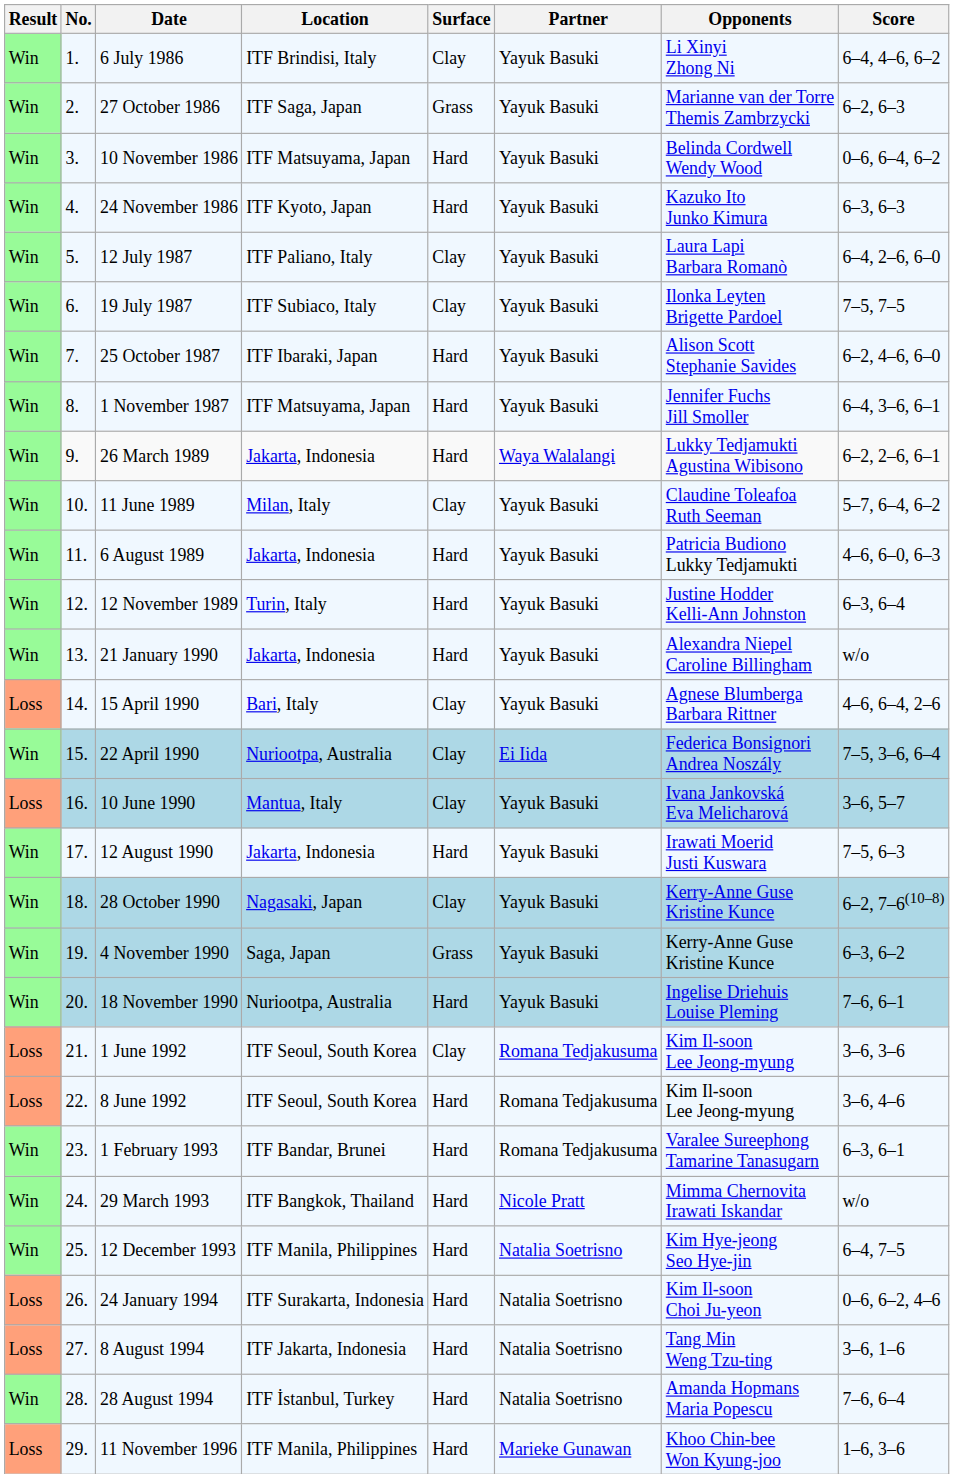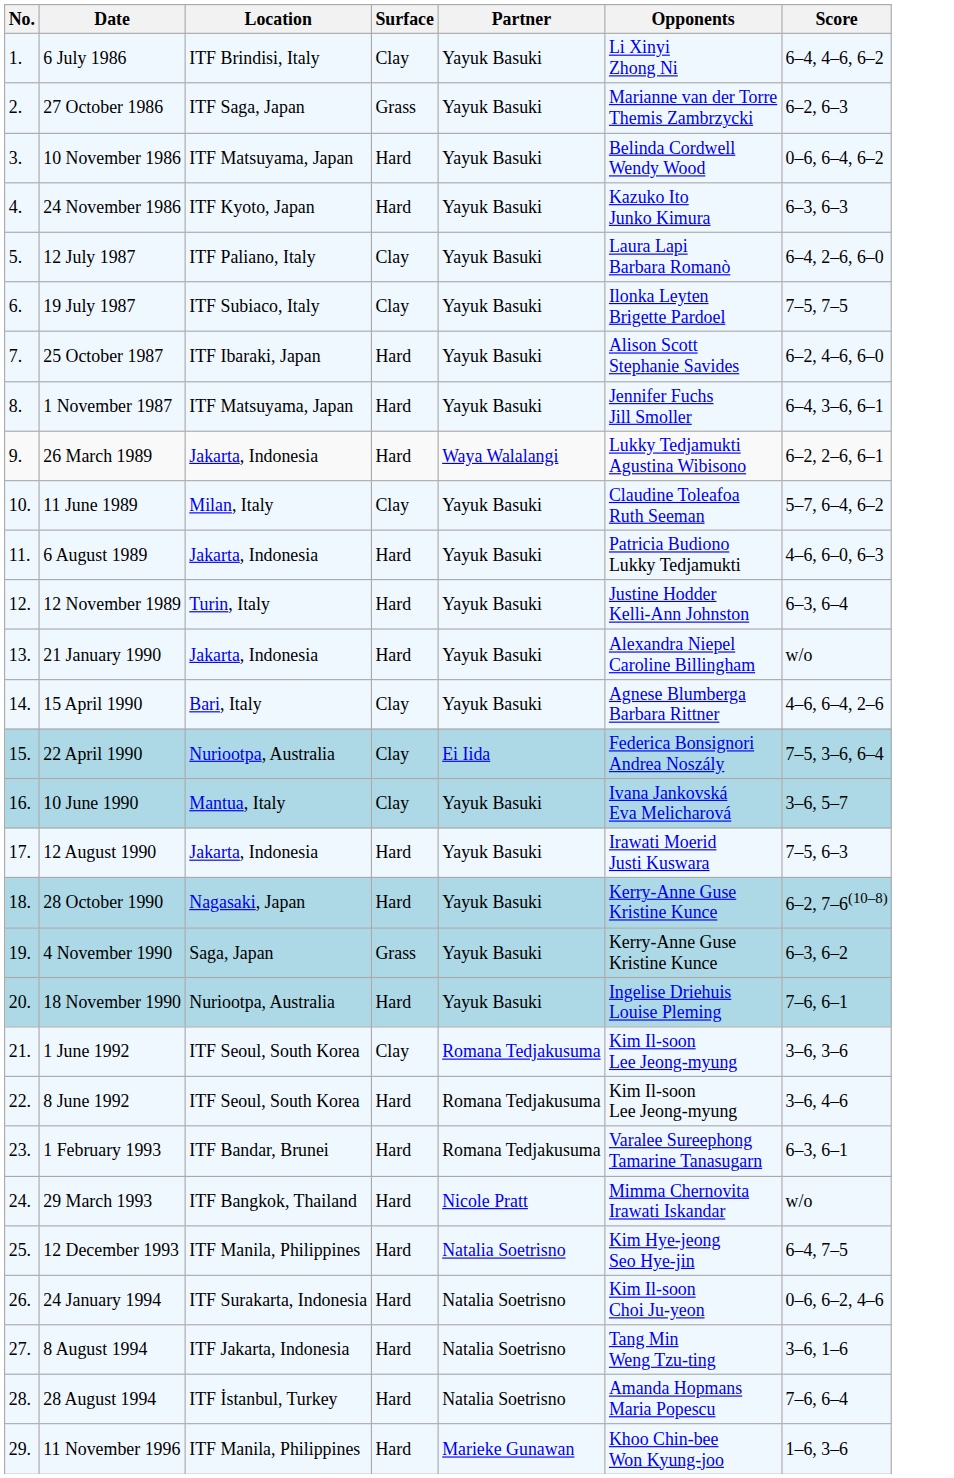- column: Result | Win | Win | Win | Win | Win | Win | Win | Win | Win | Win | Win | Win | Win | Loss | Win | Loss | Win | Win | Win | Win | Loss | Loss | Win | Win | Win | Loss | Loss | Win | Loss
28 October 1990 | Surface: Clay -> Hard
